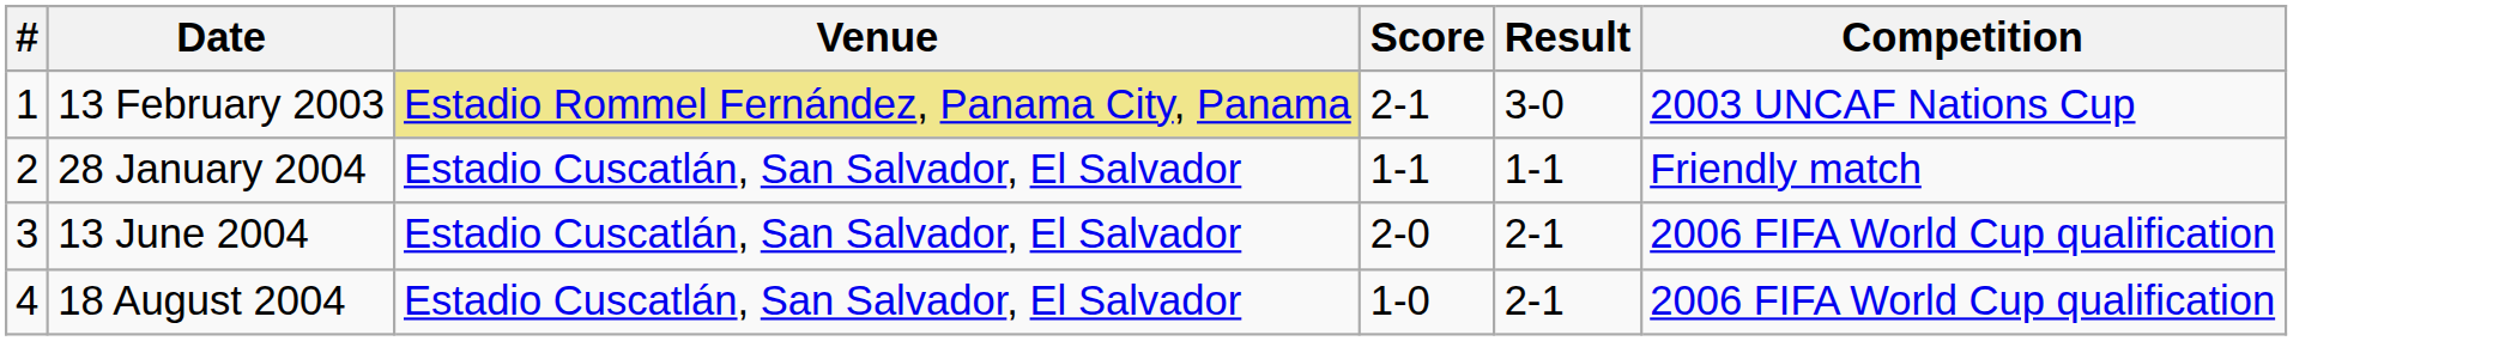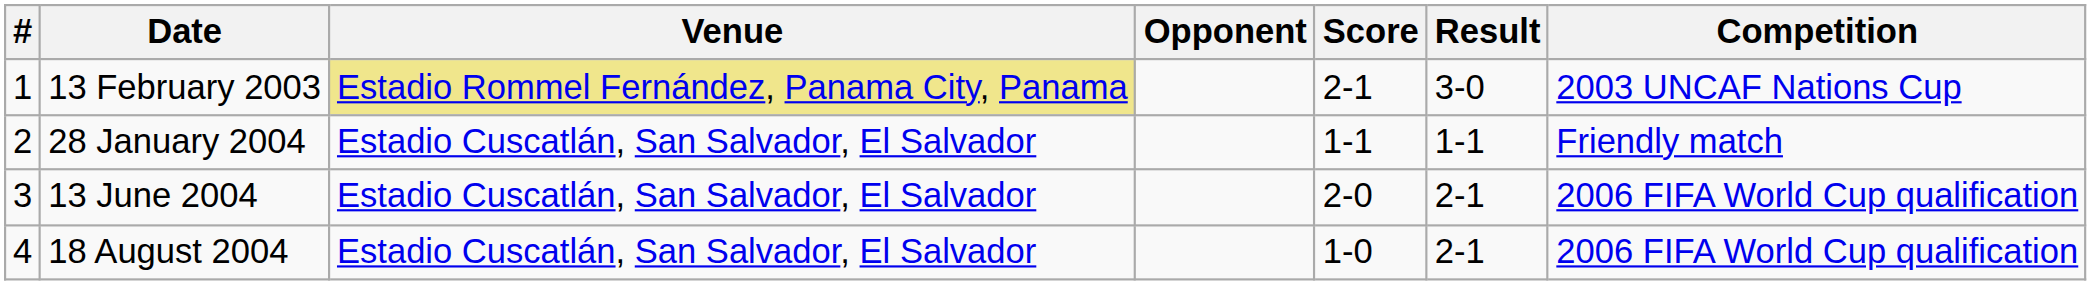+ column: Opponent
